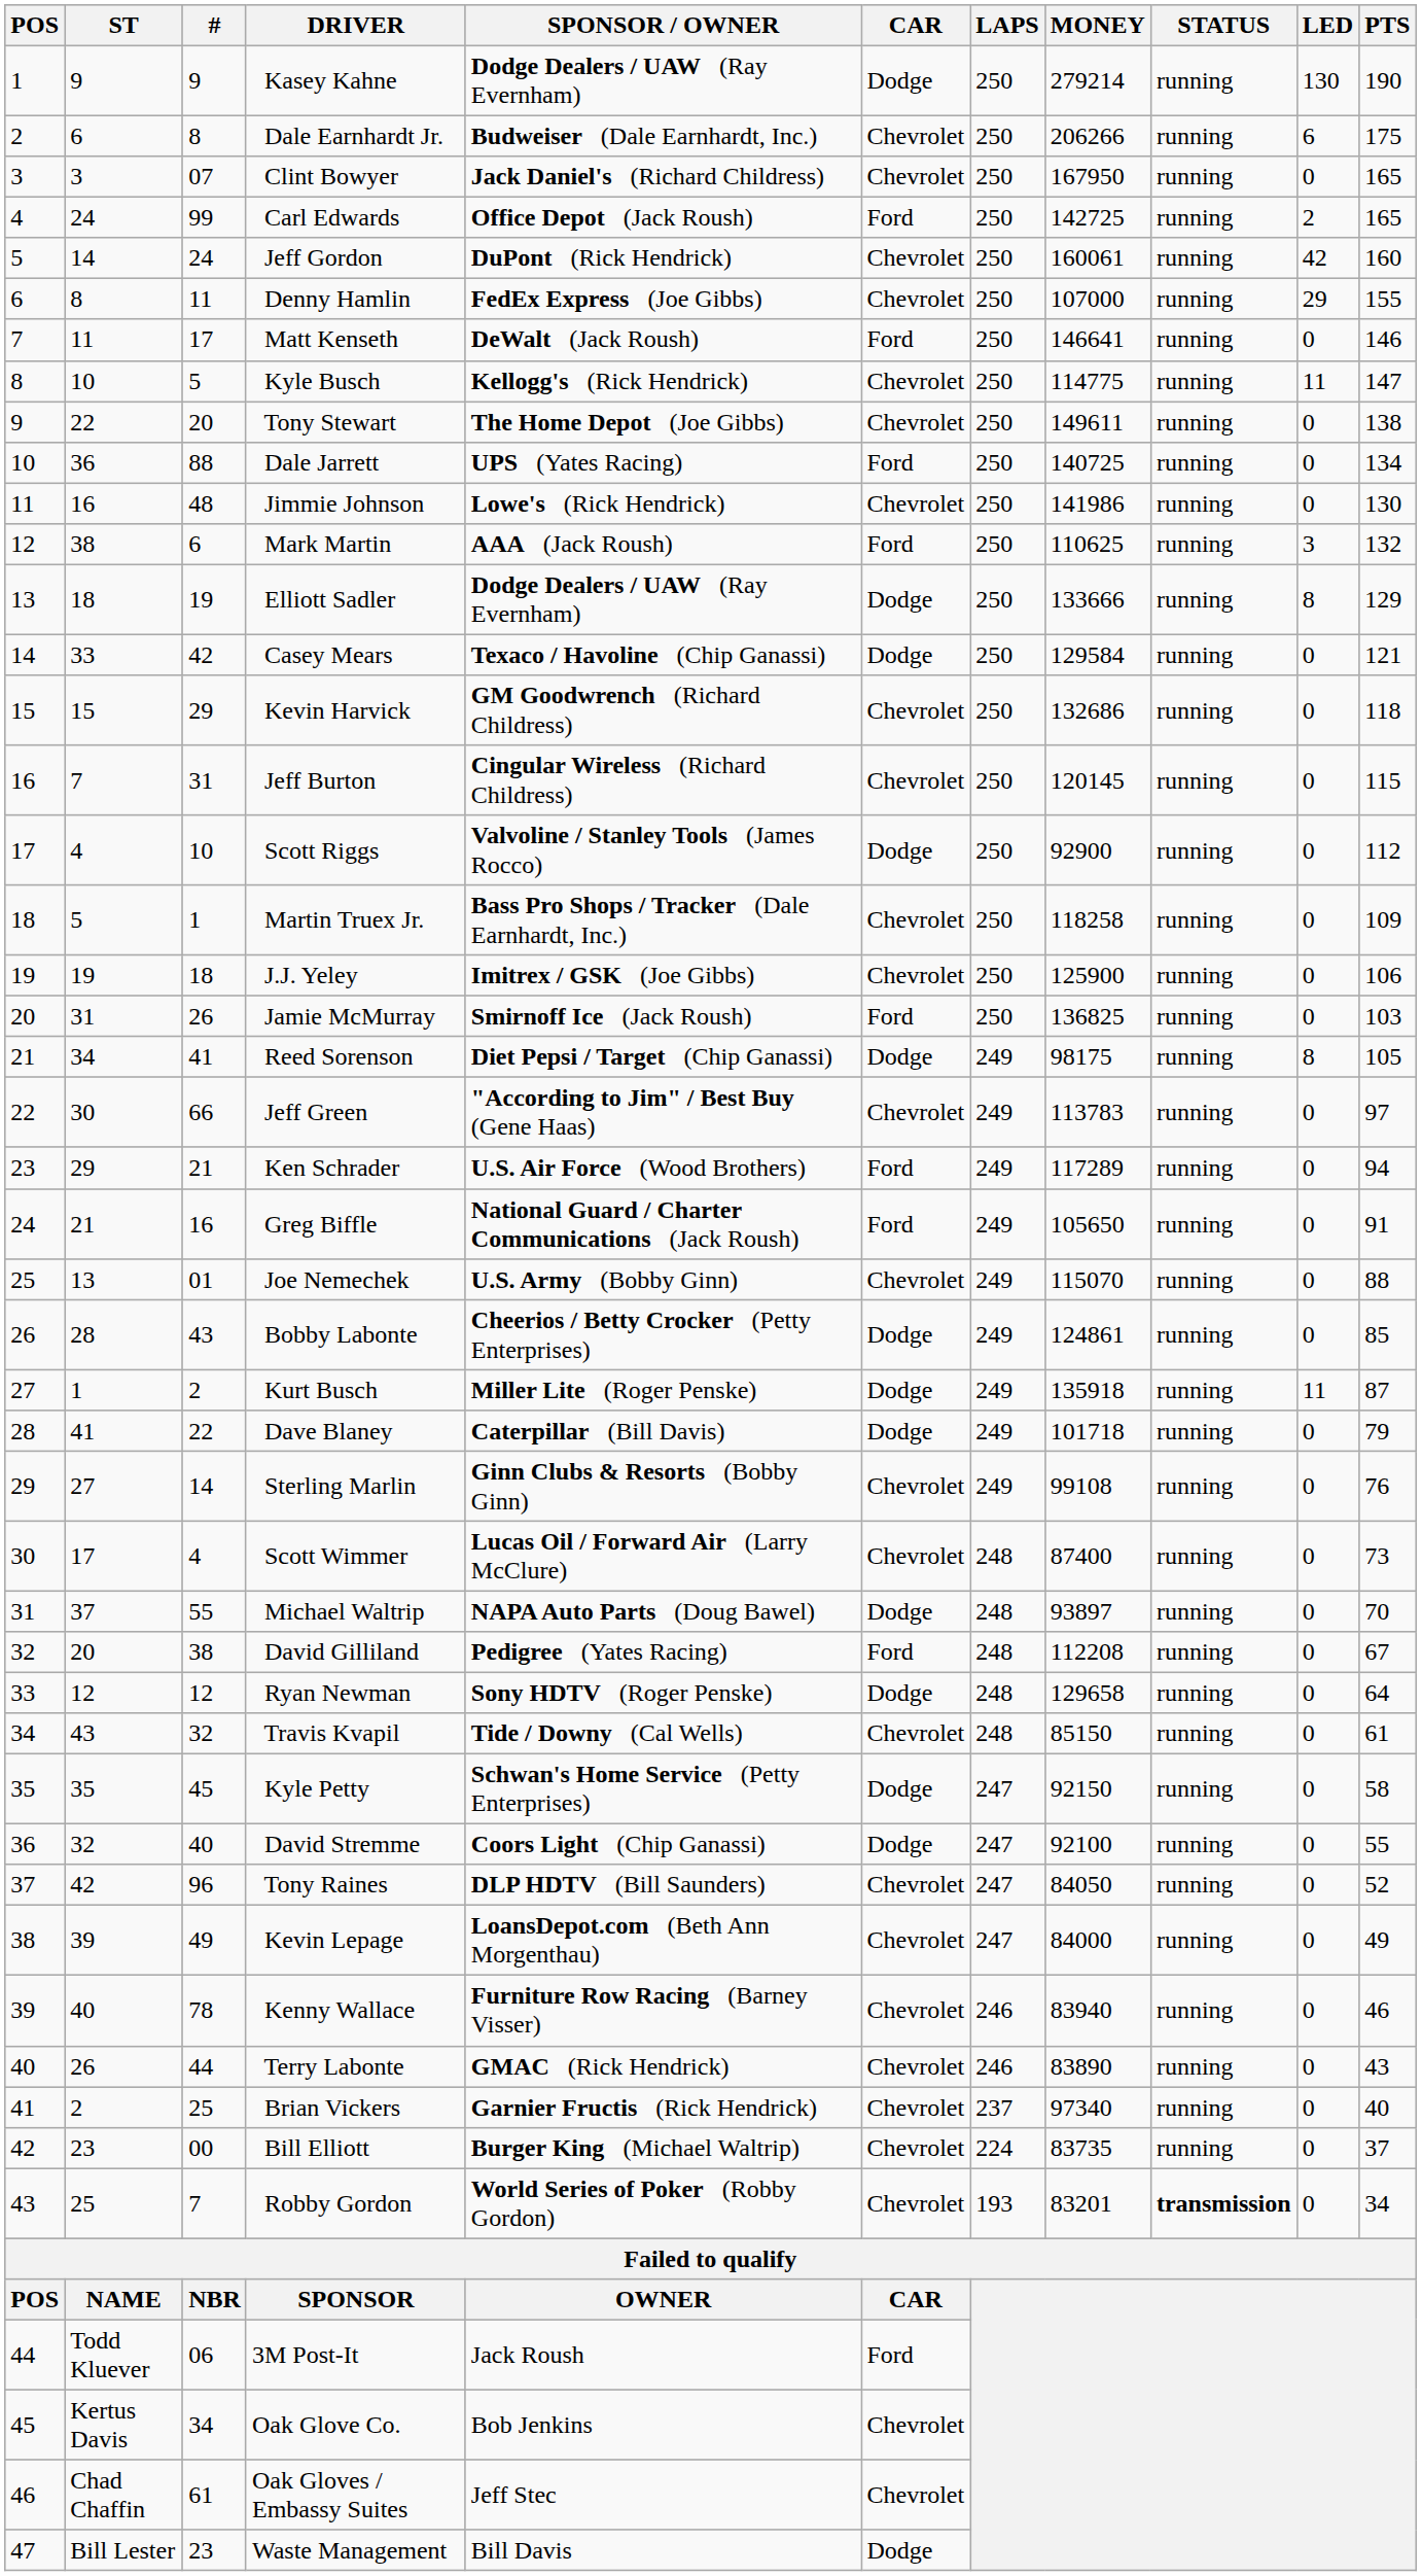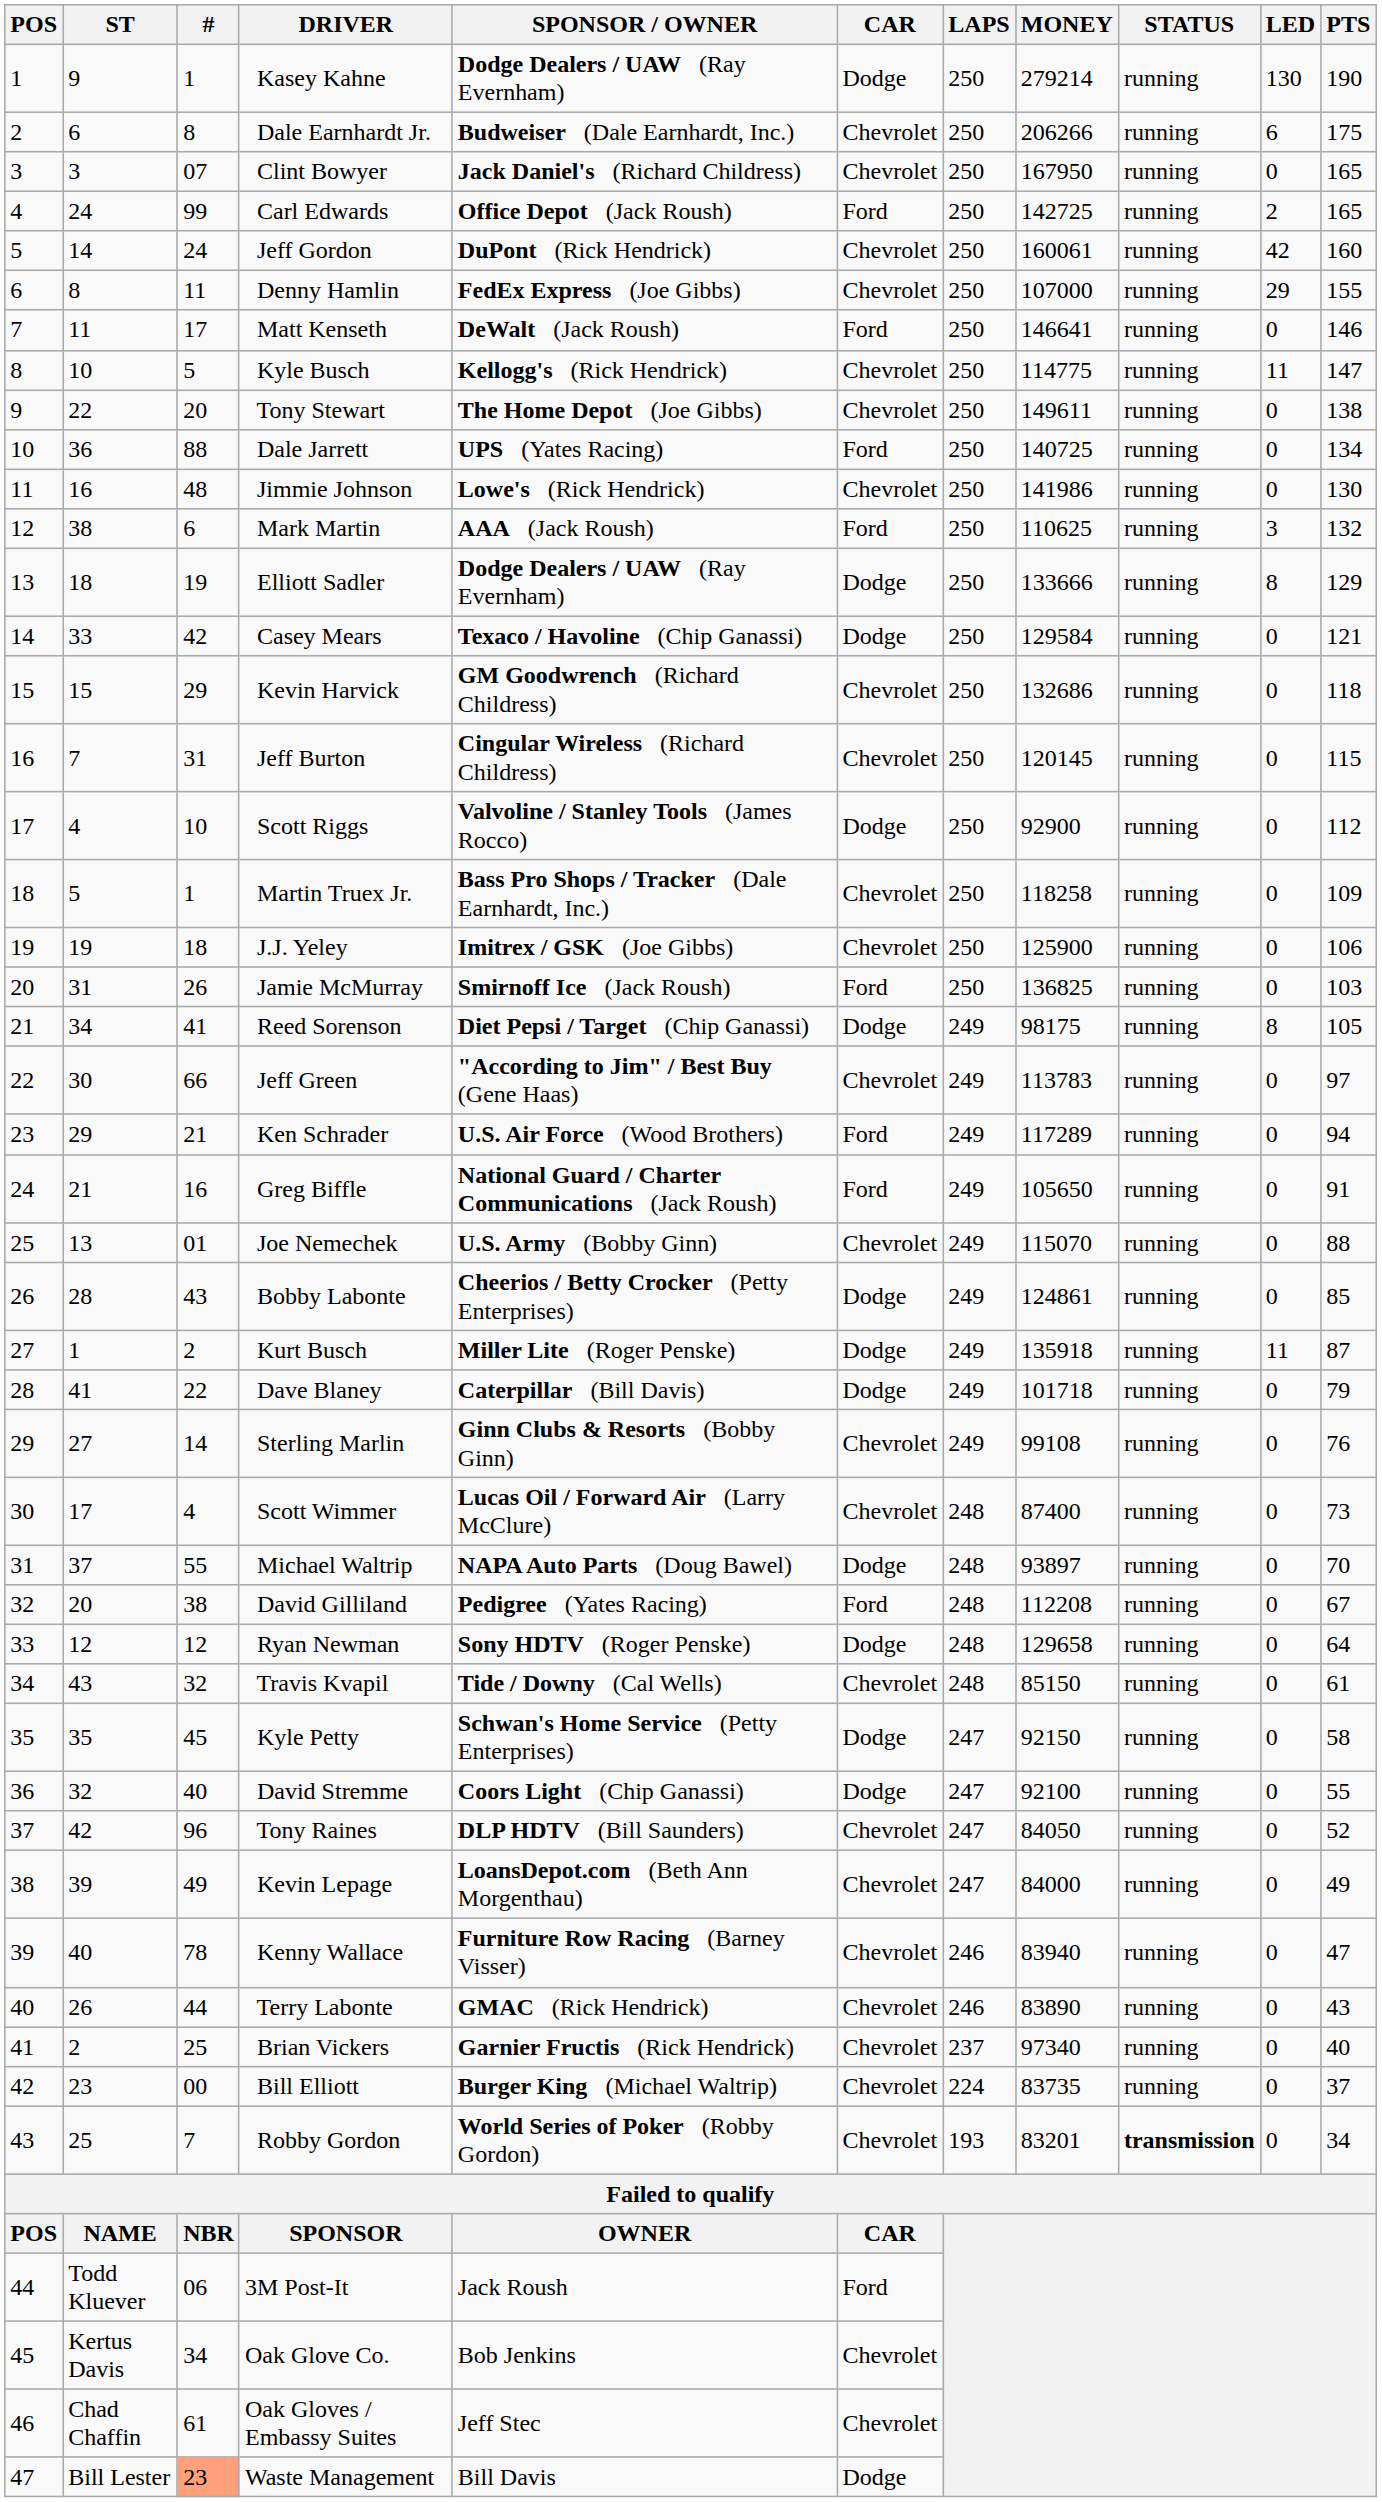Kasey Kahne | #: 9 -> 1
Kenny Wallace | PTS: 46 -> 47
Waste Management | #: no background -> lightsalmon background
